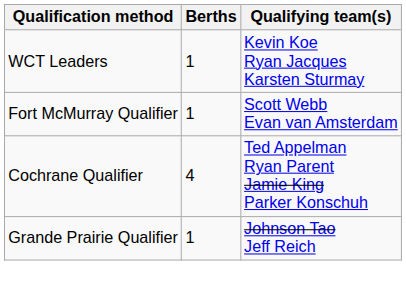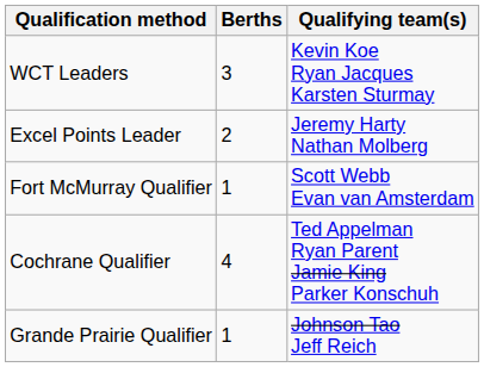WCT Leaders | Berths: 1 -> 3
+ row: Excel Points Leader | 2 | Jeremy Harty Nathan Molberg
